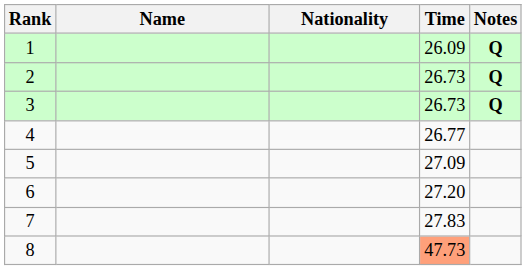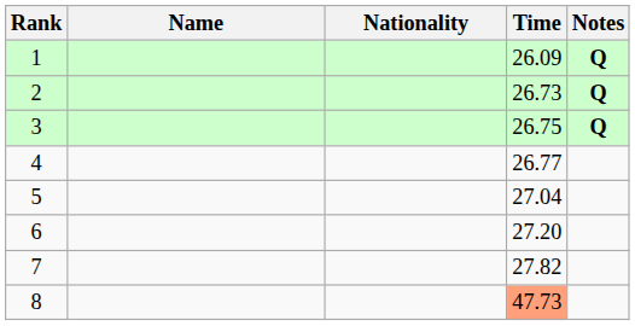3 | Time: 26.73 -> 26.75
5 | Time: 27.09 -> 27.04
7 | Time: 27.83 -> 27.82
